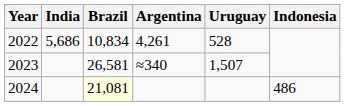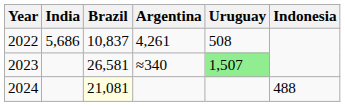2022 | Brazil: 10,834 -> 10,837
2022 | Uruguay: 528 -> 508
2023 | Uruguay: no background -> lightgreen background
2024 | Indonesia: 486 -> 488
